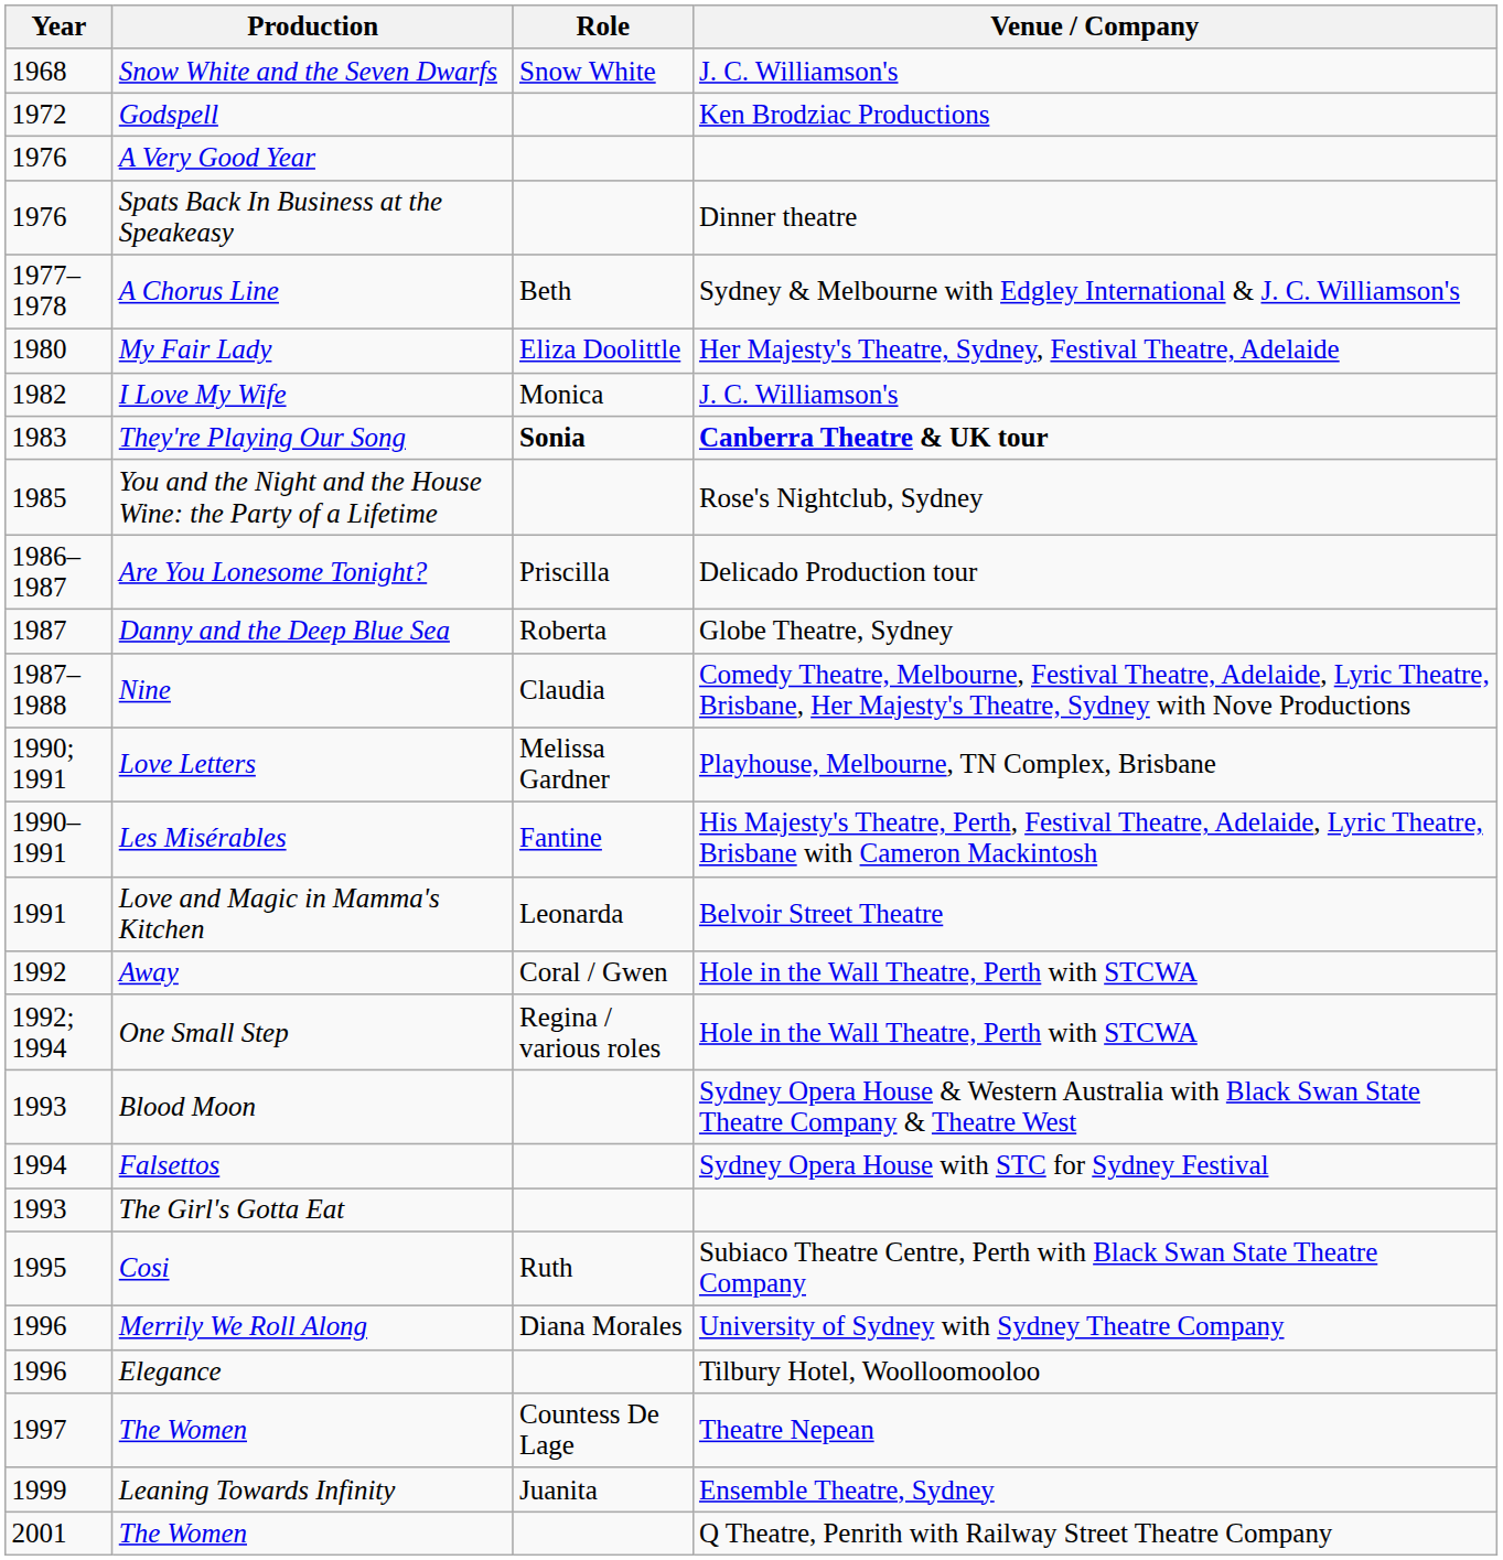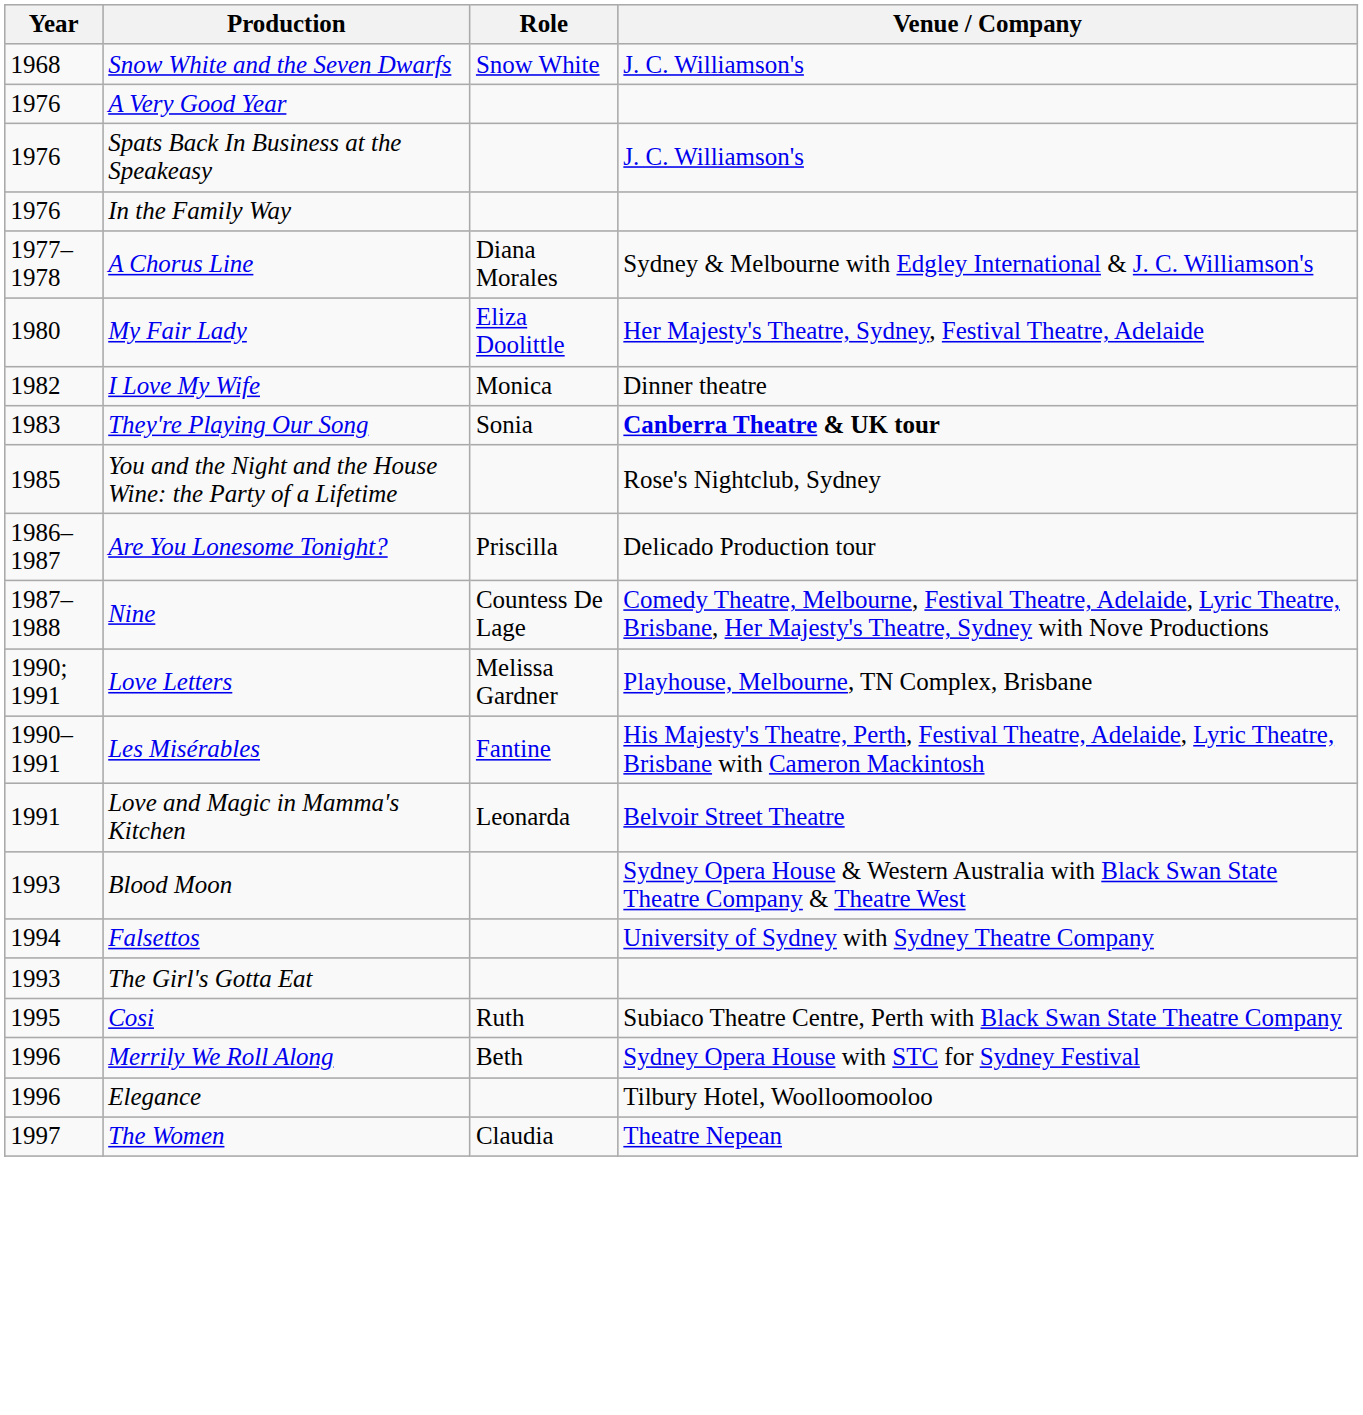- row: 1972 | Godspell | Ken Brodziac Productions
Spats Back In Business at the Speakeasy | Venue / Company: Dinner theatre -> J. C. Williamson's
+ row: 1976 | In the Family Way
A Chorus Line | Role: Beth -> Diana Morales
I Love My Wife | Venue / Company: J. C. Williamson's -> Dinner theatre
They're Playing Our Song | Role: bold -> normal
- row: 1987 | Danny and the Deep Blue Sea | Roberta | Globe Theatre, Sydney
Nine | Role: Claudia -> Countess De Lage
- row: 1992 | Away | Coral / Gwen | Hole in the Wall Theatre, Perth with STCWA
- row: 1992; 1994 | One Small Step | Regina / various roles | Hole in the Wall Theatre, Perth with STCWA
Falsettos | Venue / Company: Sydney Opera House with STC for Sydney Festival -> University of Sydney with Sydney Theatre Company
Merrily We Roll Along | Role: Diana Morales -> Beth
Merrily We Roll Along | Venue / Company: University of Sydney with Sydney Theatre Company -> Sydney Opera House with STC for Sydney Festival
1997 / The Women | Role: Countess De Lage -> Claudia
- row: 1999 | Leaning Towards Infinity | Juanita | Ensemble Theatre, Sydney
- row: 2001 | The Women | Q Theatre, Penrith with Railway Street Theatre Company
